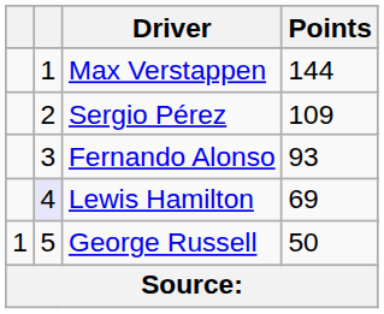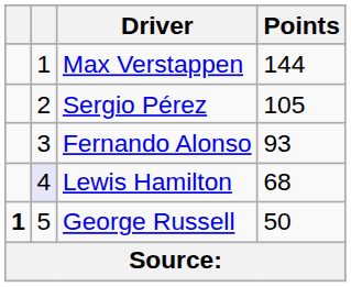Sergio Pérez | Points: 109 -> 105
Lewis Hamilton | Points: 69 -> 68
George Russell | column 1: normal -> bold
